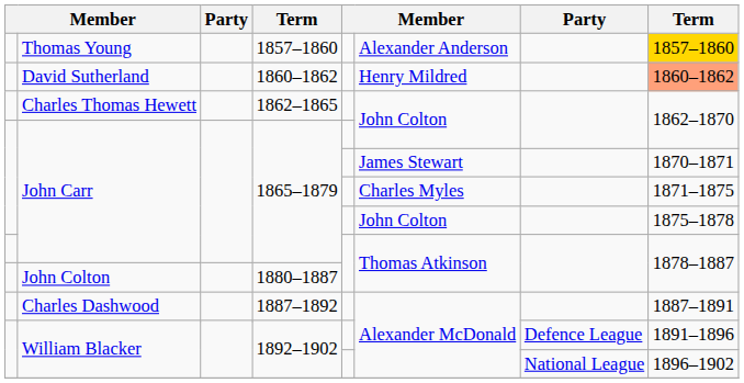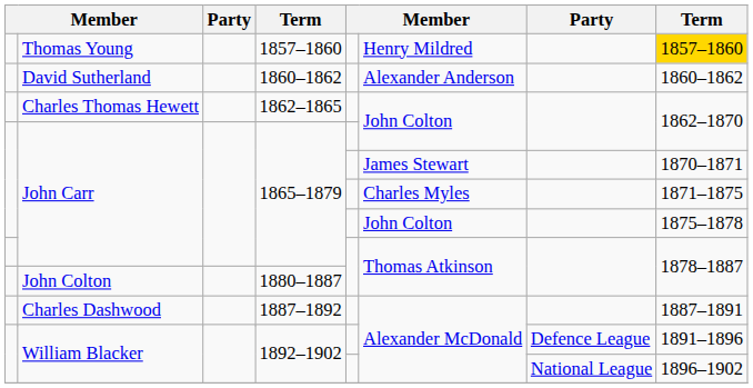Thomas Young | column 6: Alexander Anderson -> Henry Mildred
David Sutherland | column 6: Henry Mildred -> Alexander Anderson
David Sutherland | column 8: lightsalmon background -> no background
